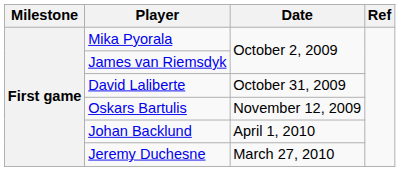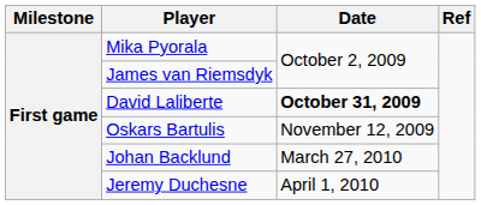David Laliberte | Date: normal -> bold
Johan Backlund | Date: April 1, 2010 -> March 27, 2010
Jeremy Duchesne | Date: March 27, 2010 -> April 1, 2010
